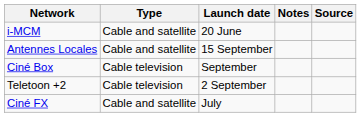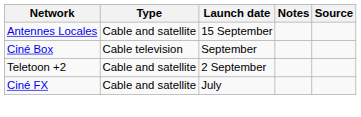- row: i-MCM | Cable and satellite | 20 June
Teletoon +2 | Type: Cable television -> Cable and satellite
